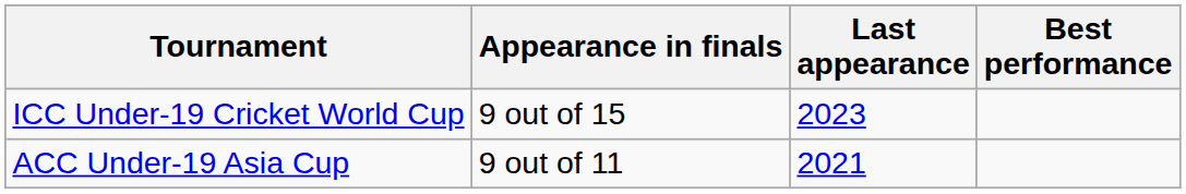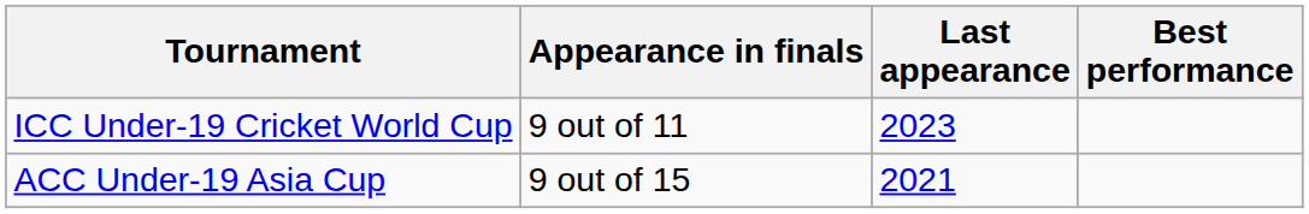ICC Under-19 Cricket World Cup | Appearance in finals: 9 out of 15 -> 9 out of 11
ACC Under-19 Asia Cup | Appearance in finals: 9 out of 11 -> 9 out of 15
